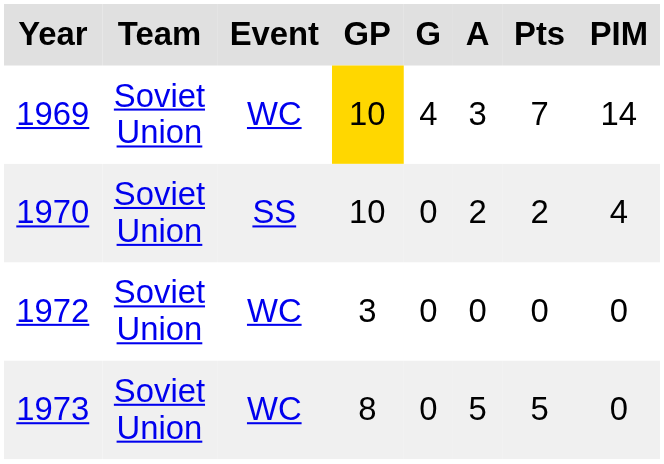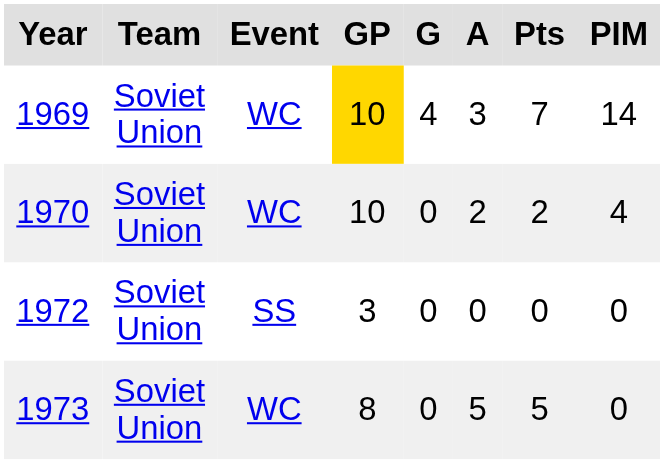1970 | Event: SS -> WC
1972 | Event: WC -> SS
